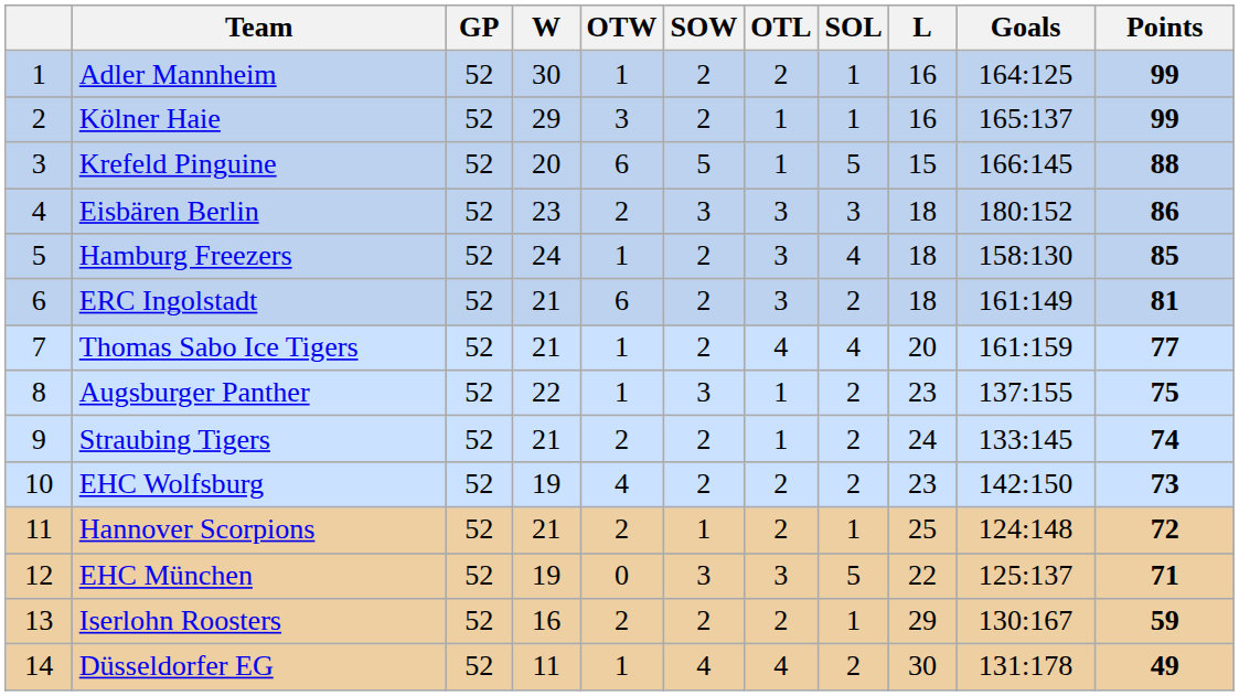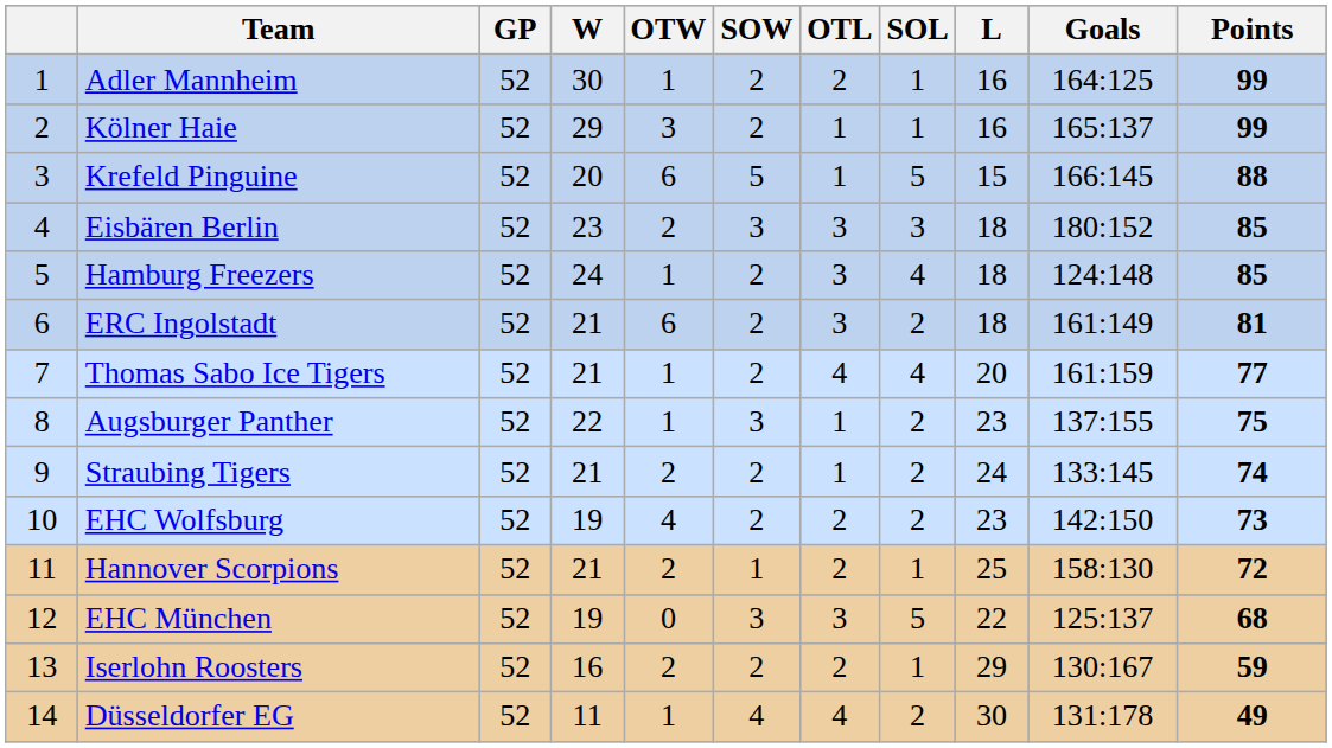Eisbären Berlin | Points: 86 -> 85
Hamburg Freezers | Goals: 158:130 -> 124:148
Hannover Scorpions | Goals: 124:148 -> 158:130
EHC München | Points: 71 -> 68
